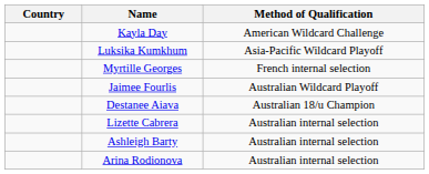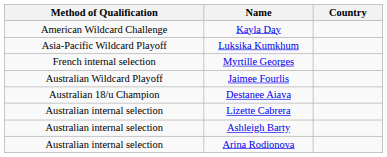columns swapped: Country <-> Method of Qualification
